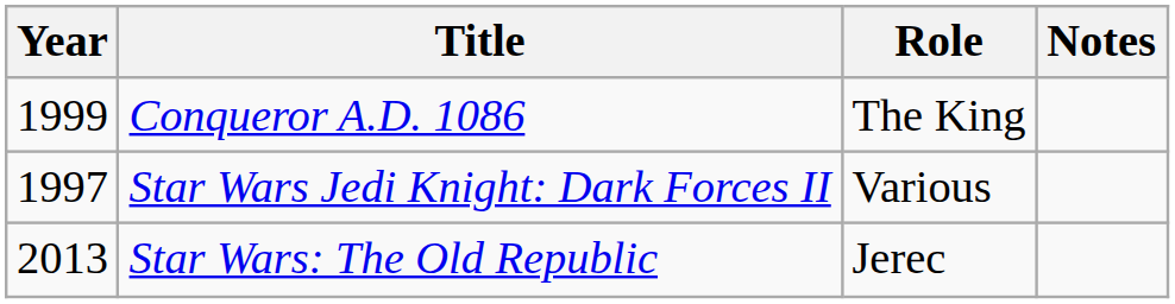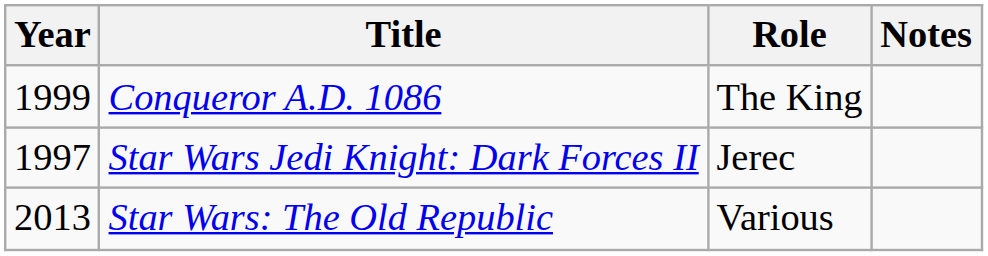Star Wars Jedi Knight: Dark Forces II | Role: Various -> Jerec
Star Wars: The Old Republic | Role: Jerec -> Various
